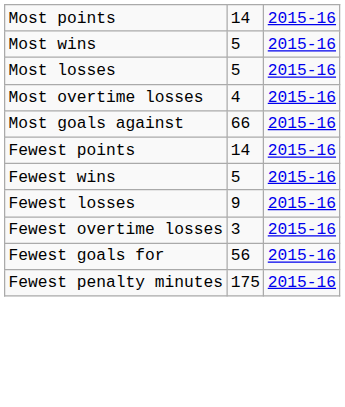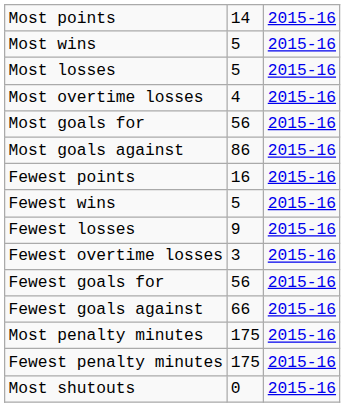+ row: Most goals for | 56 | 2015-16
Most goals against | column 2: 66 -> 86
Fewest points | column 2: 14 -> 16
+ row: Fewest goals against | 66 | 2015-16
+ row: Most penalty minutes | 175 | 2015-16
+ row: Most shutouts | 0 | 2015-16
